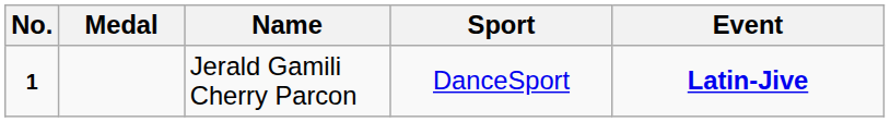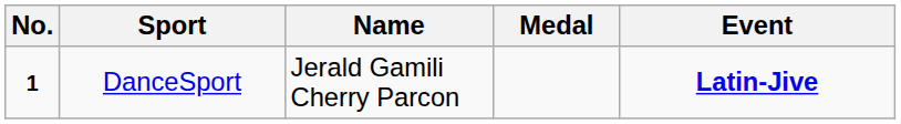columns swapped: Medal <-> Sport
